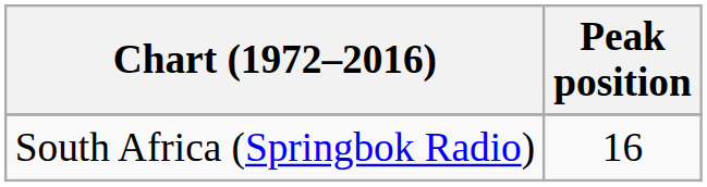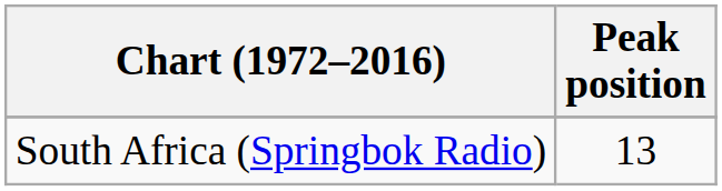South Africa (Springbok Radio) | Peak position: 16 -> 13
